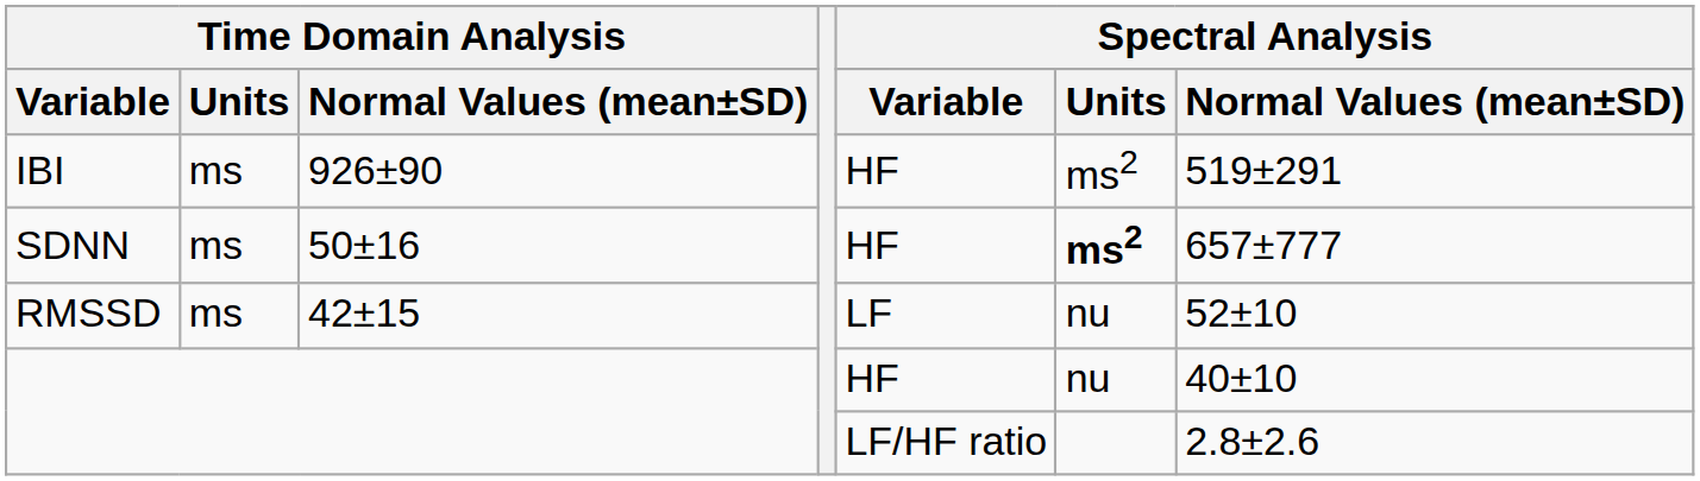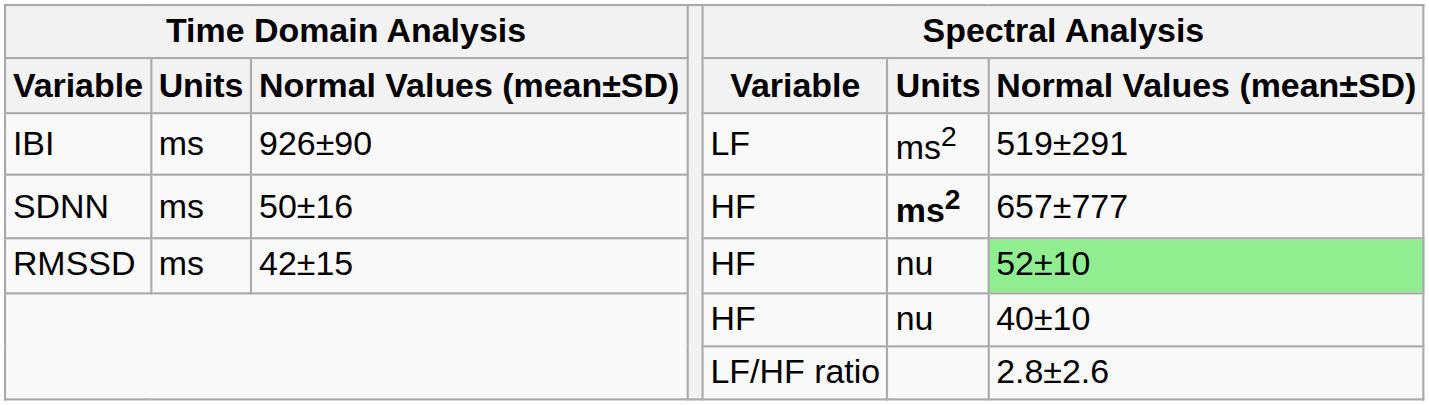IBI | Spectral Analysis / Variable: HF -> LF
RMSSD | Spectral Analysis / Variable: LF -> HF
RMSSD | Spectral Analysis / Normal Values (mean±SD): no background -> lightgreen background
